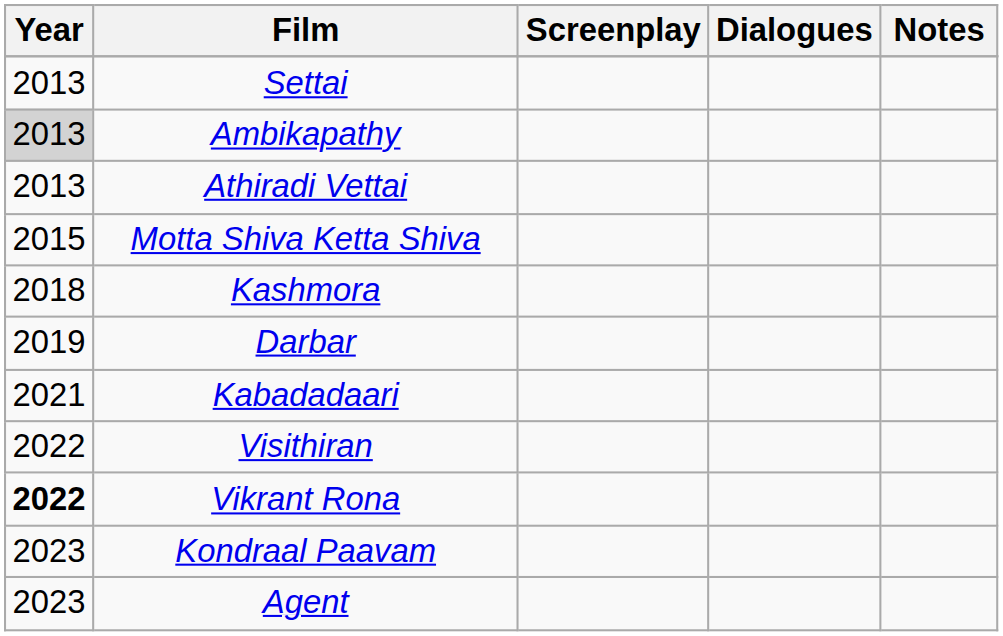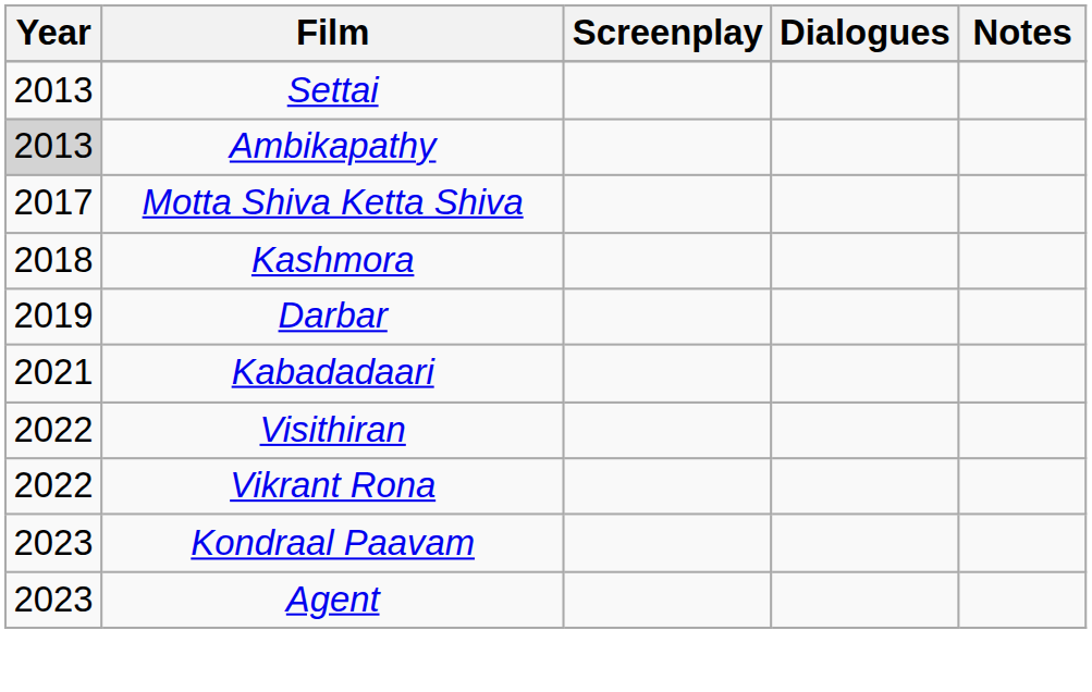- row: 2013 | Athiradi Vettai
Motta Shiva Ketta Shiva | Year: 2015 -> 2017
Vikrant Rona | Year: bold -> normal
